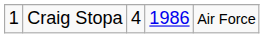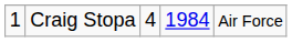Craig Stopa | column 4: 1986 -> 1984
